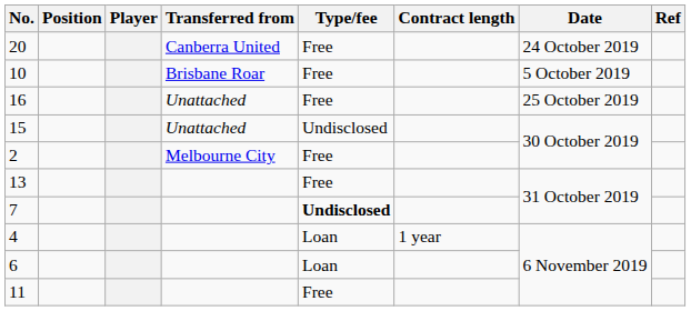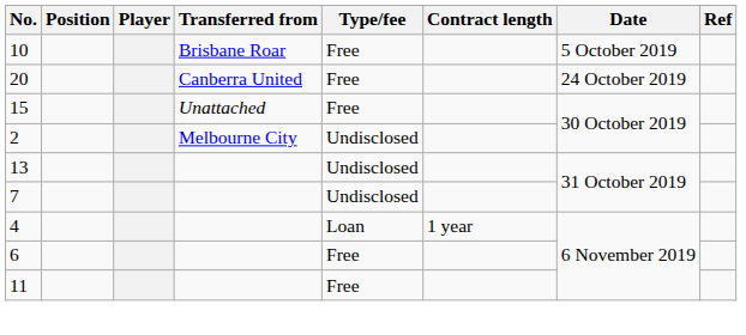rows swapped: 10 <-> 20
- row: 16 | Unattached | Free | 25 October 2019
15 | Type/fee: Undisclosed -> Free
2 | Type/fee: Free -> Undisclosed
13 | Type/fee: Free -> Undisclosed
7 | Type/fee: bold -> normal
6 | Type/fee: Loan -> Free
